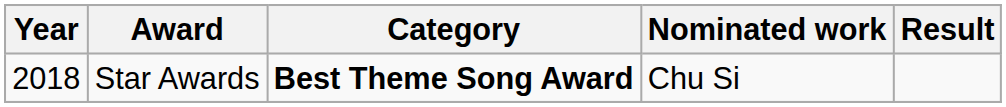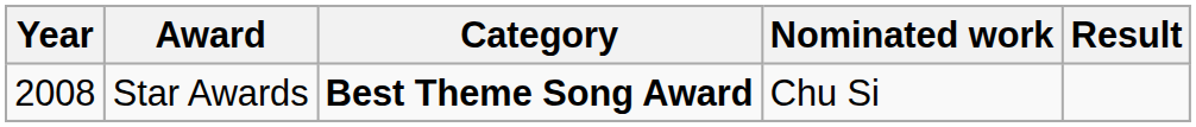Star Awards | Year: 2018 -> 2008
